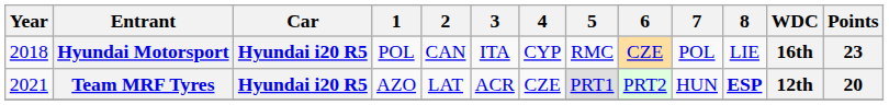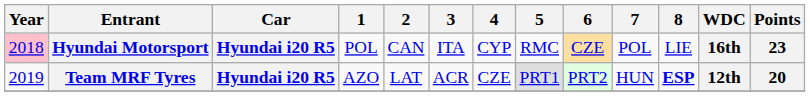Hyundai Motorsport | Year: no background -> pink background
Team MRF Tyres | Year: 2021 -> 2019
